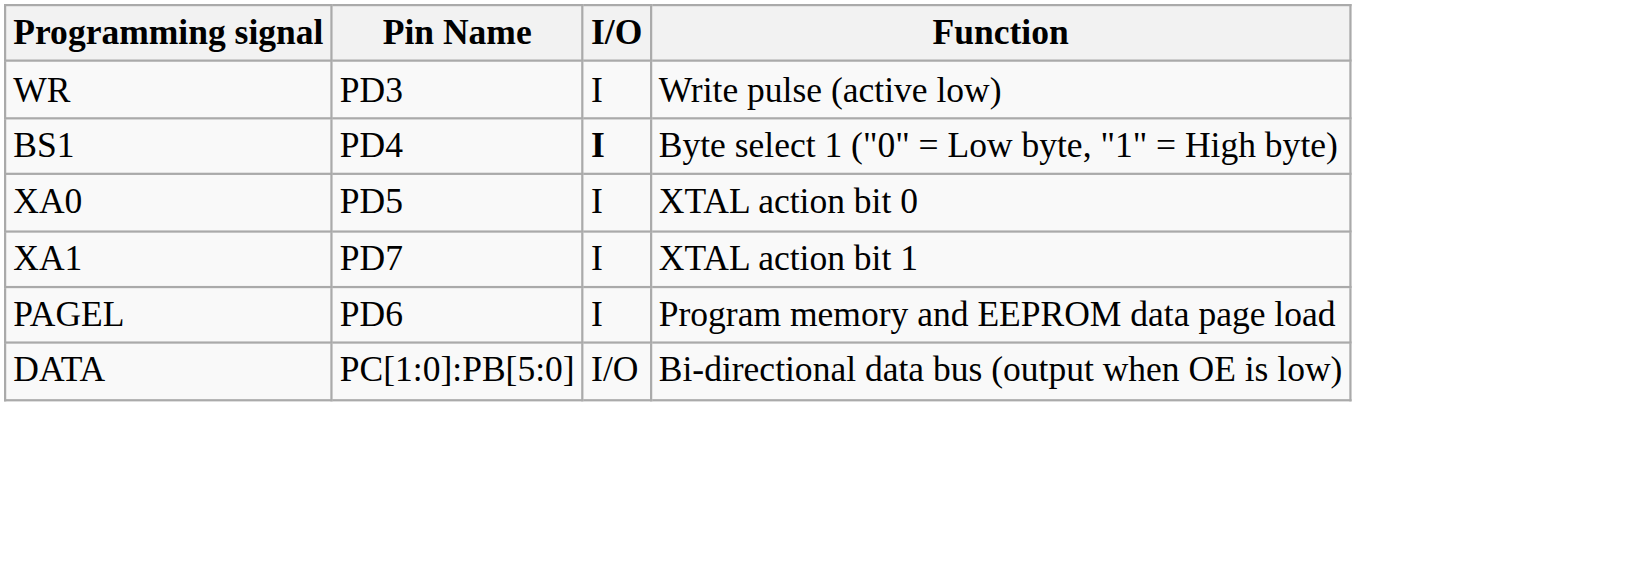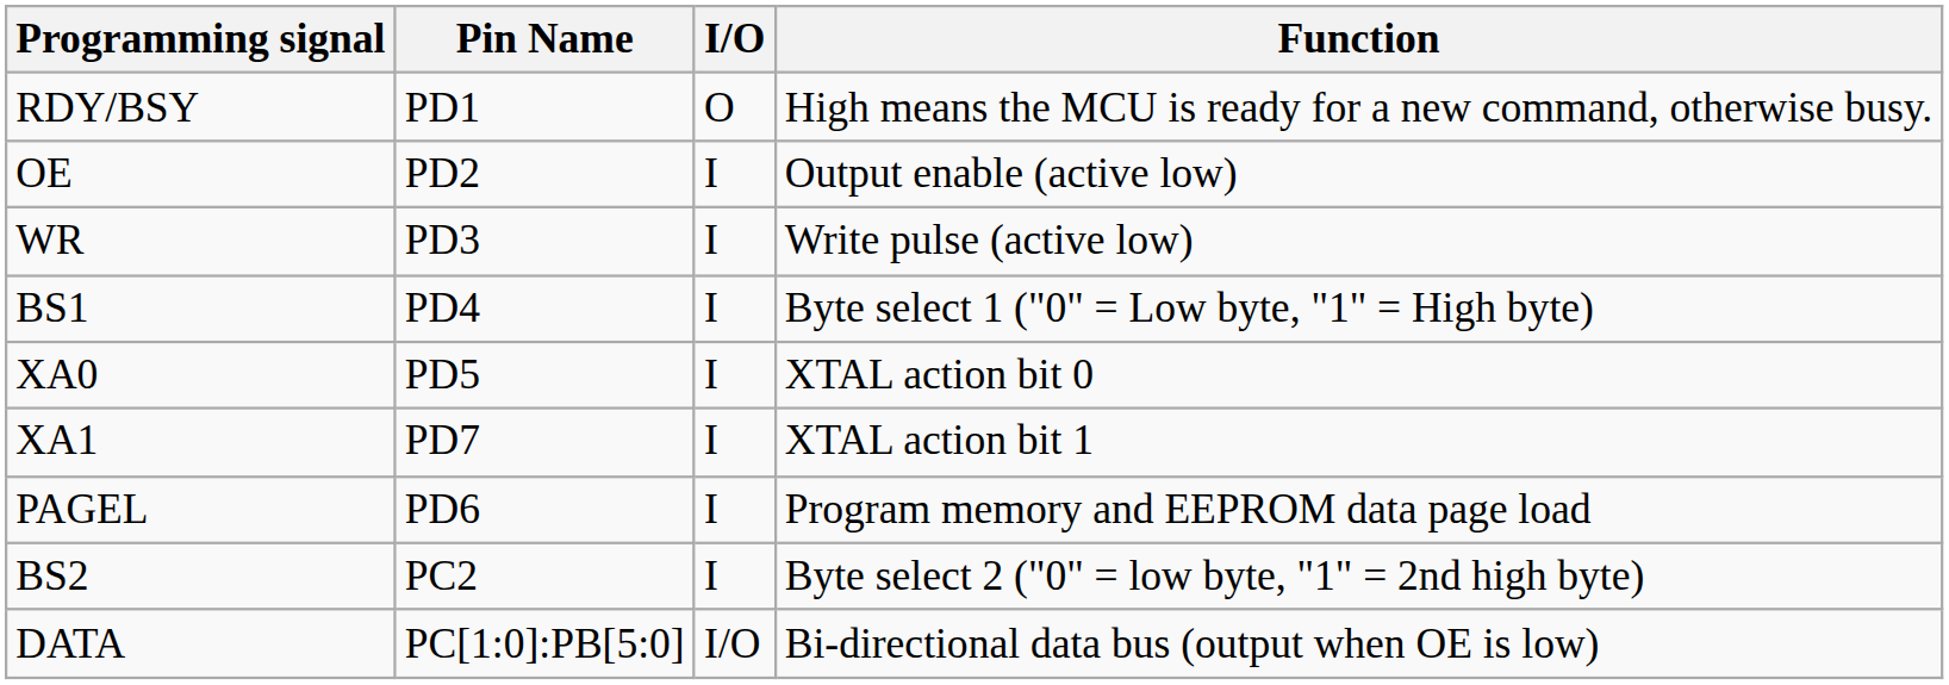+ row: RDY/BSY | PD1 | O | High means the MCU is ready for a new command, otherwise busy.
+ row: OE | PD2 | I | Output enable (active low)
BS1 | I/O: bold -> normal
+ row: BS2 | PC2 | I | Byte select 2 ("0" = low byte, "1" = 2nd high byte)
